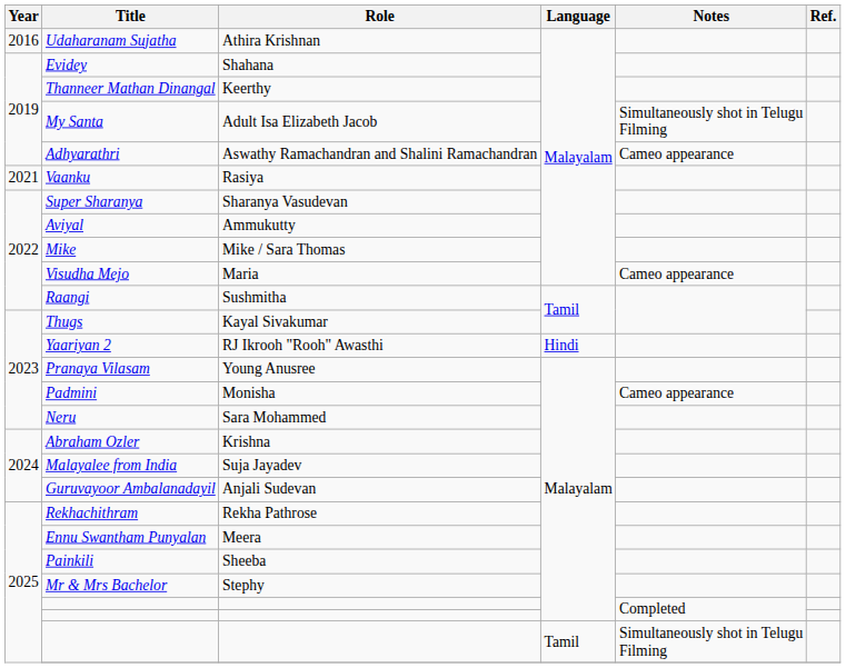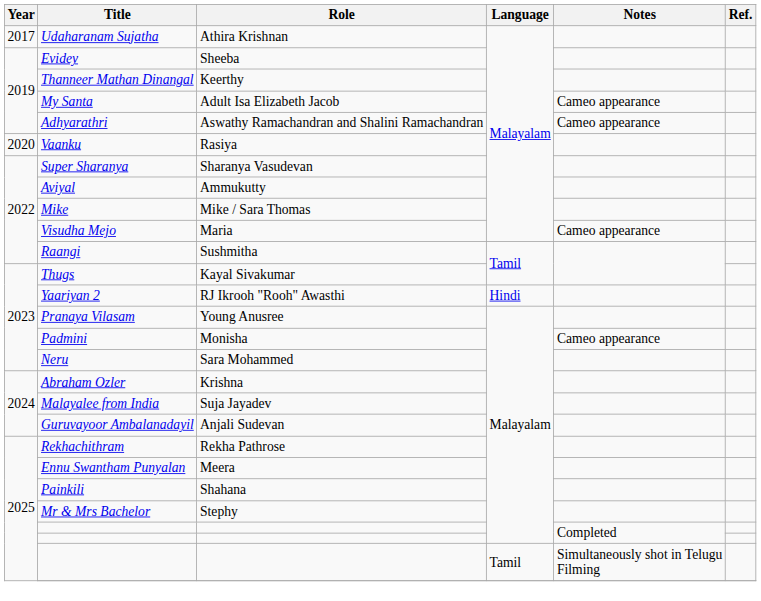Udaharanam Sujatha | Year: 2016 -> 2017
Evidey | Role: Shahana -> Sheeba
My Santa | Notes: Simultaneously shot in Telugu Filming -> Cameo appearance
Vaanku | Year: 2021 -> 2020
Painkili | Role: Sheeba -> Shahana
